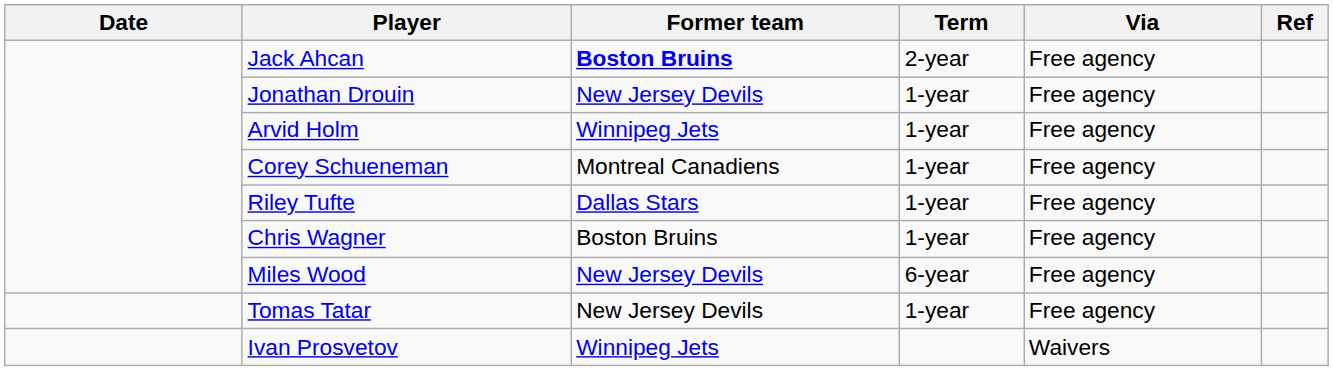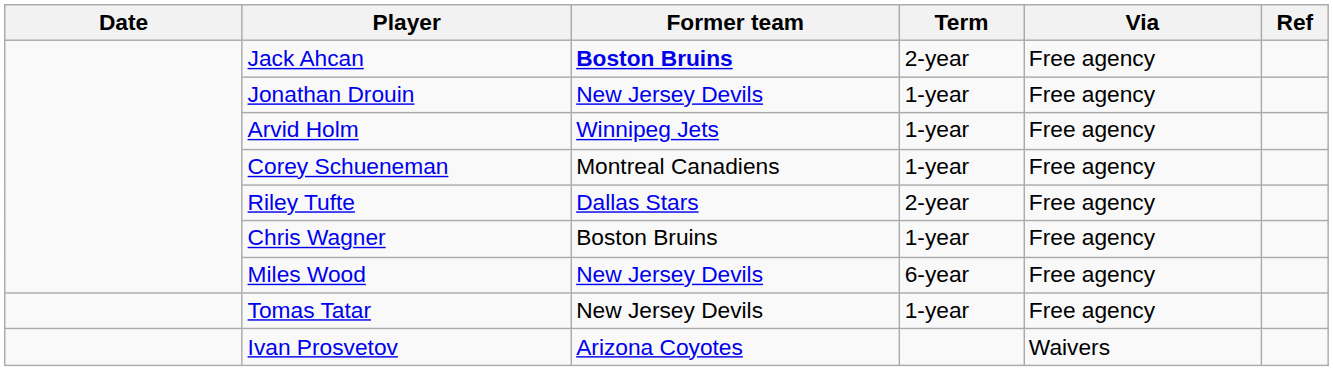Riley Tufte | Term: 1-year -> 2-year
Ivan Prosvetov | Former team: Winnipeg Jets -> Arizona Coyotes
